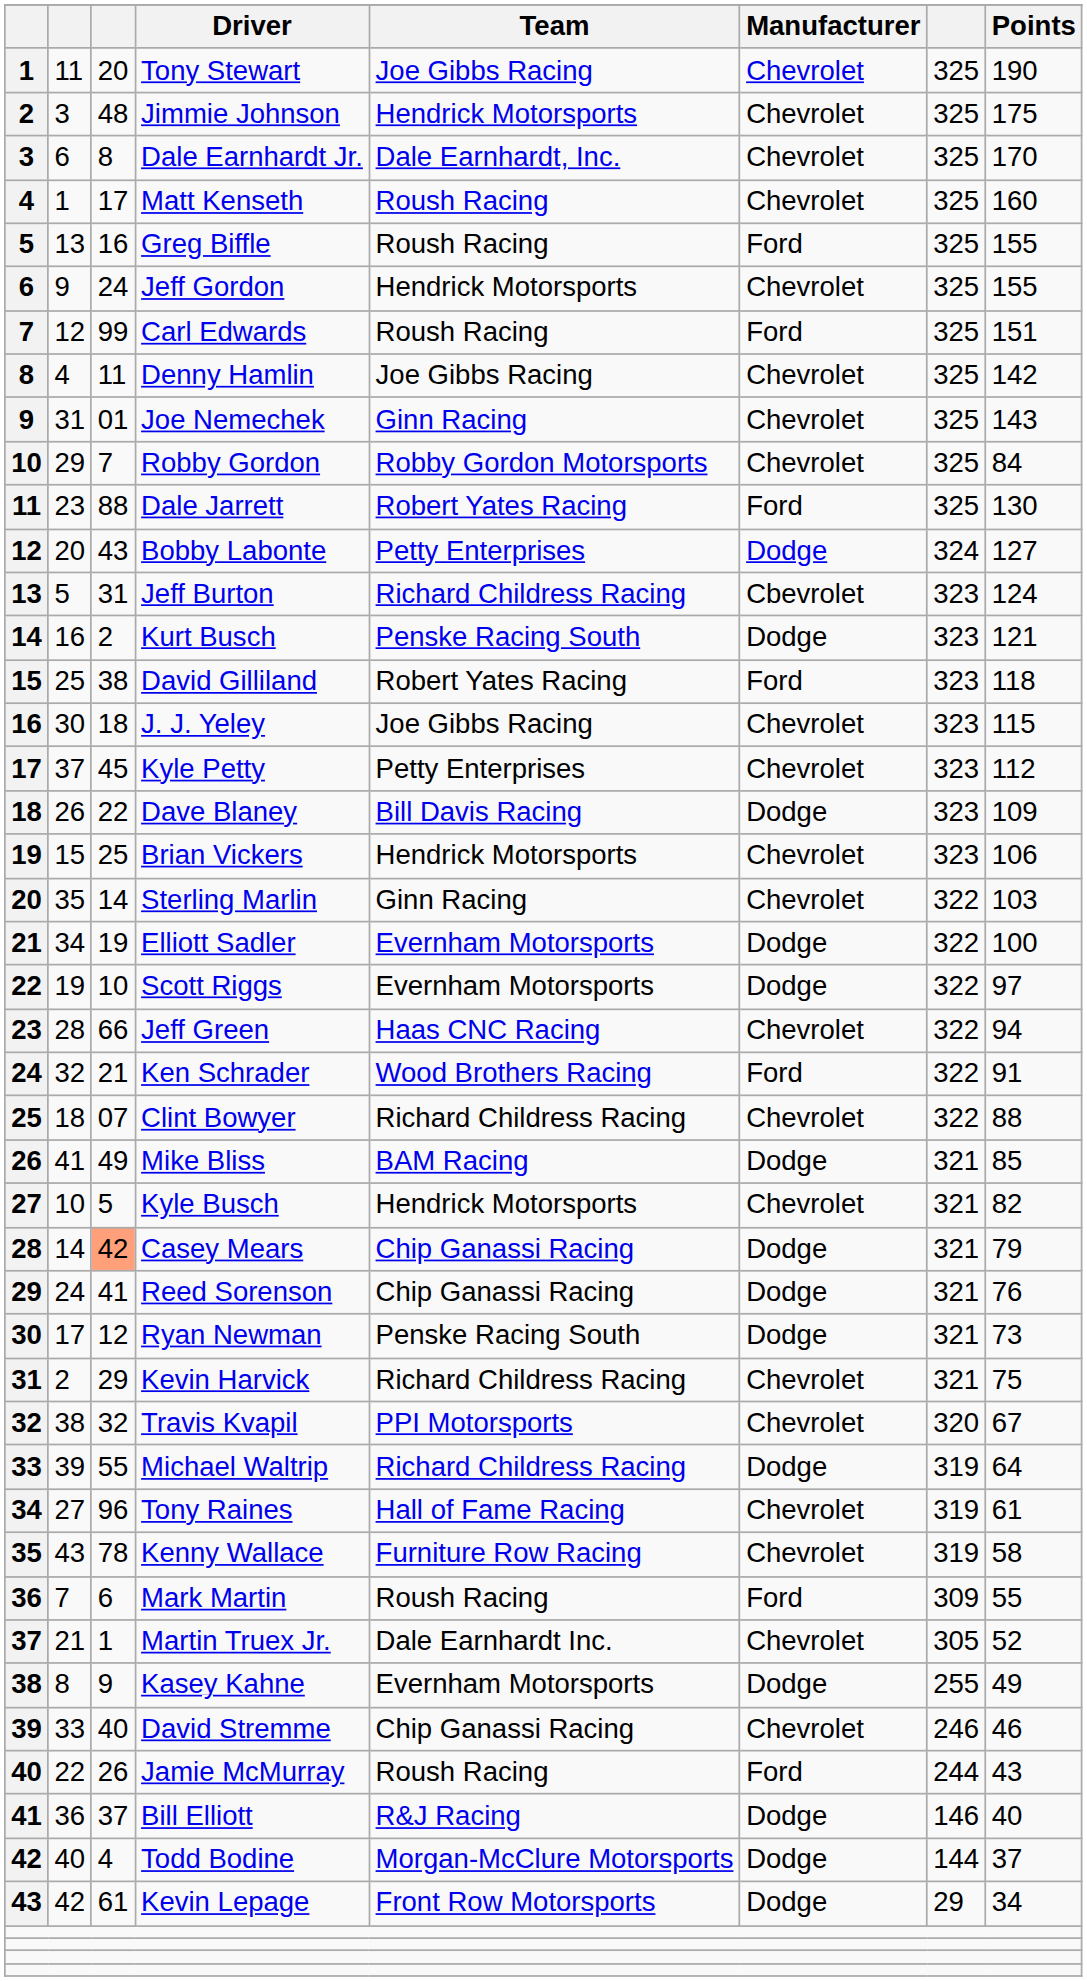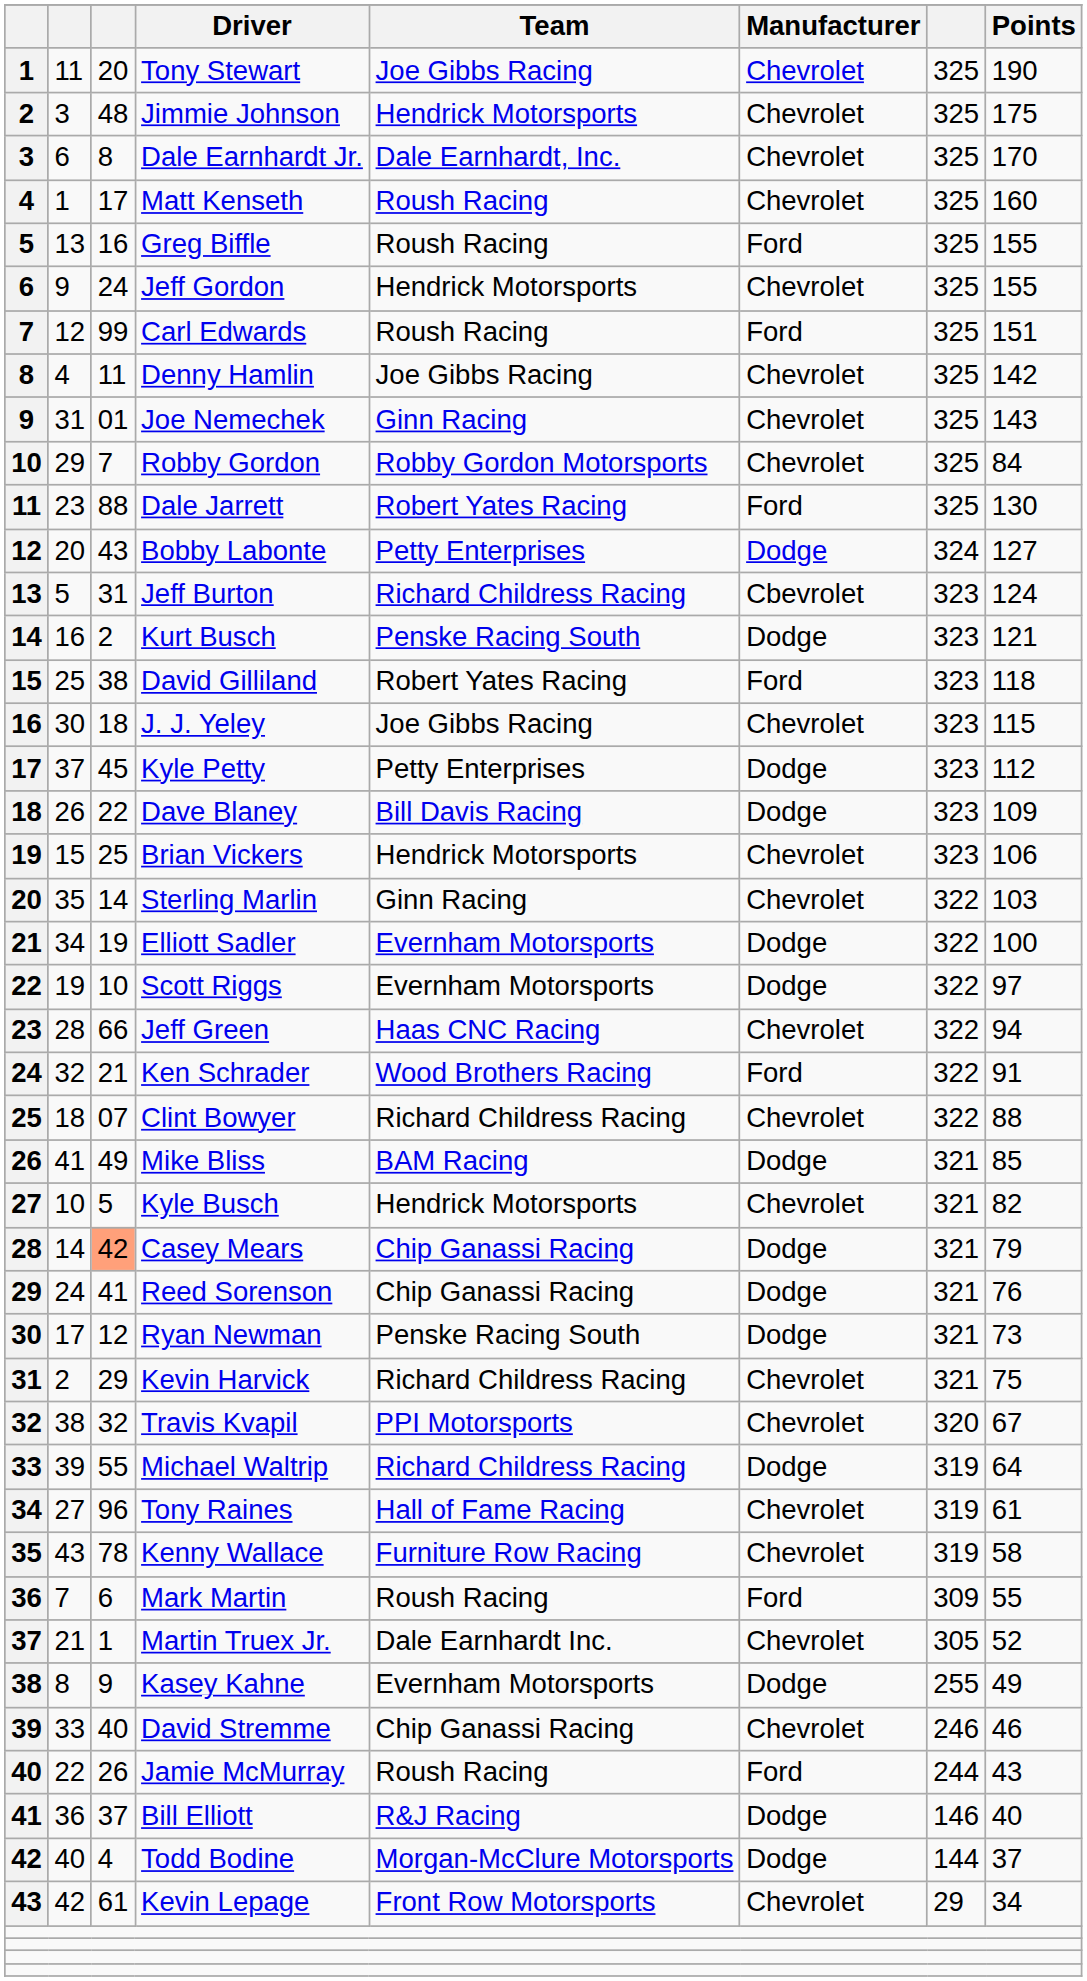Kyle Petty | Manufacturer: Chevrolet -> Dodge
Kevin Lepage | Manufacturer: Dodge -> Chevrolet
